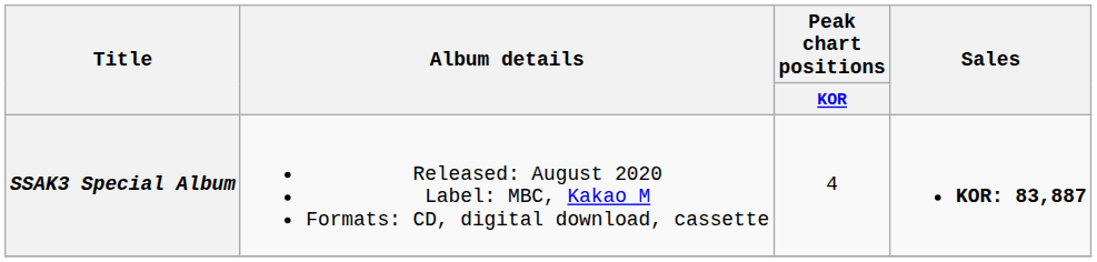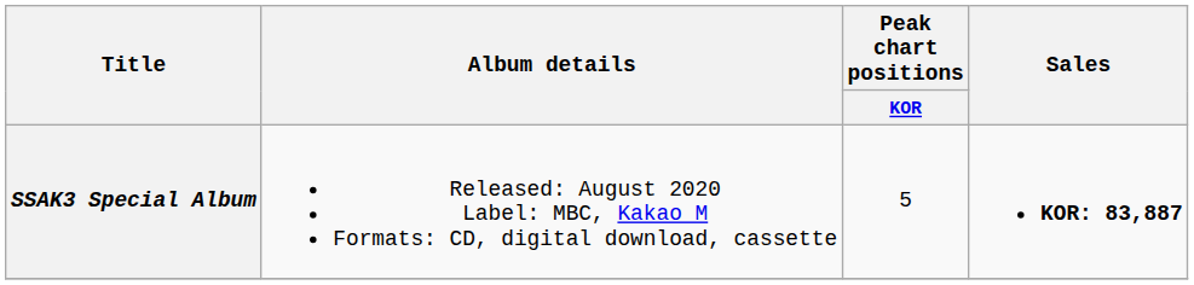SSAK3 Special Album | Peak chart positions / KOR: 4 -> 5
